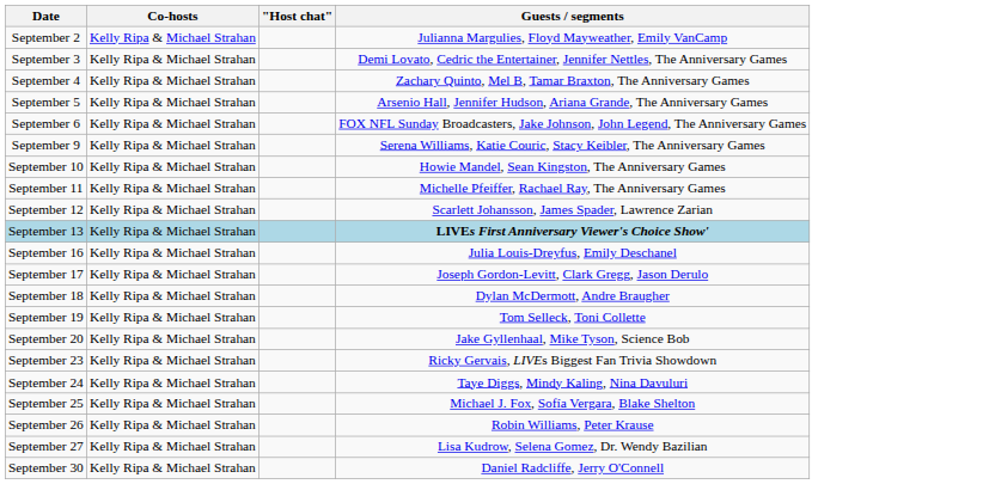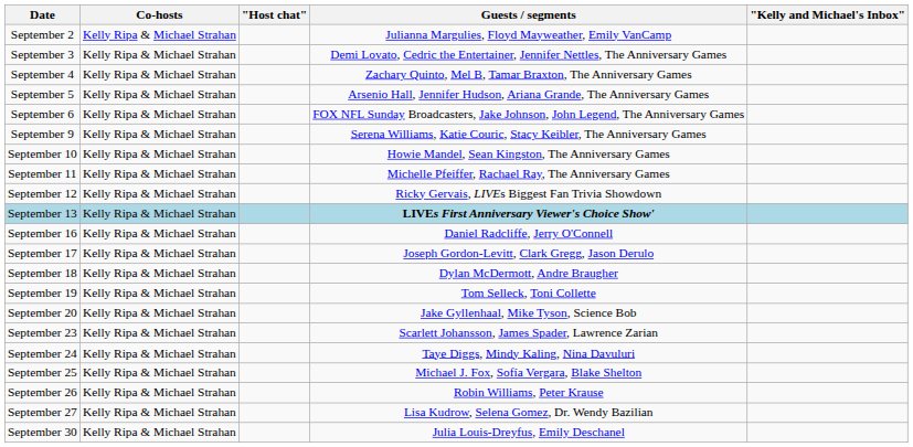+ column: "Kelly and Michael's Inbox"
September 12 | Guests / segments: Scarlett Johansson, James Spader, Lawrence Zarian -> Ricky Gervais, LIVEs Biggest Fan Trivia Showdown
September 16 | Guests / segments: Julia Louis-Dreyfus, Emily Deschanel -> Daniel Radcliffe, Jerry O'Connell
September 23 | Guests / segments: Ricky Gervais, LIVEs Biggest Fan Trivia Showdown -> Scarlett Johansson, James Spader, Lawrence Zarian
September 30 | Guests / segments: Daniel Radcliffe, Jerry O'Connell -> Julia Louis-Dreyfus, Emily Deschanel
